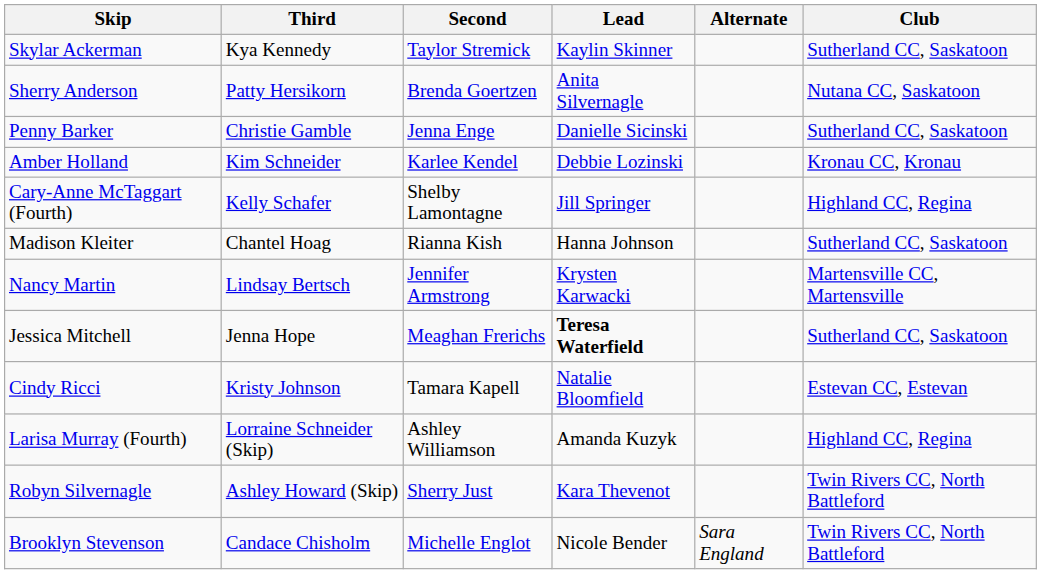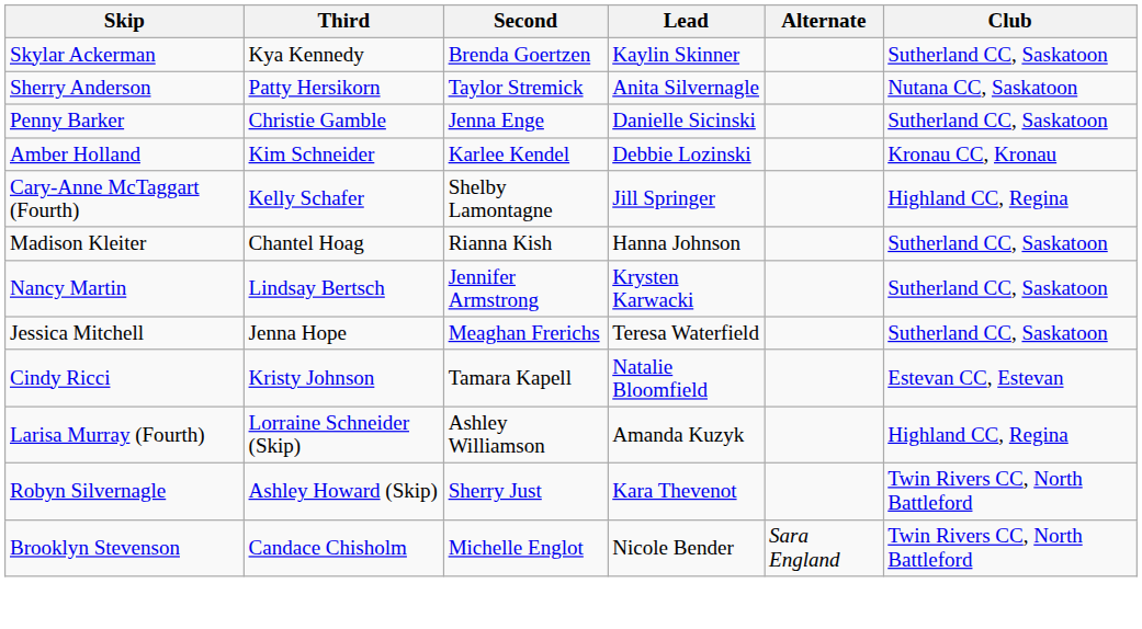Skylar Ackerman | Second: Taylor Stremick -> Brenda Goertzen
Sherry Anderson | Second: Brenda Goertzen -> Taylor Stremick
Nancy Martin | Club: Martensville CC, Martensville -> Sutherland CC, Saskatoon
Jessica Mitchell | Lead: bold -> normal
